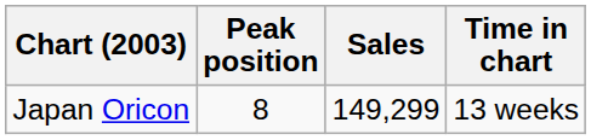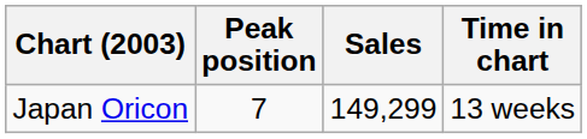Japan Oricon | Peak position: 8 -> 7
